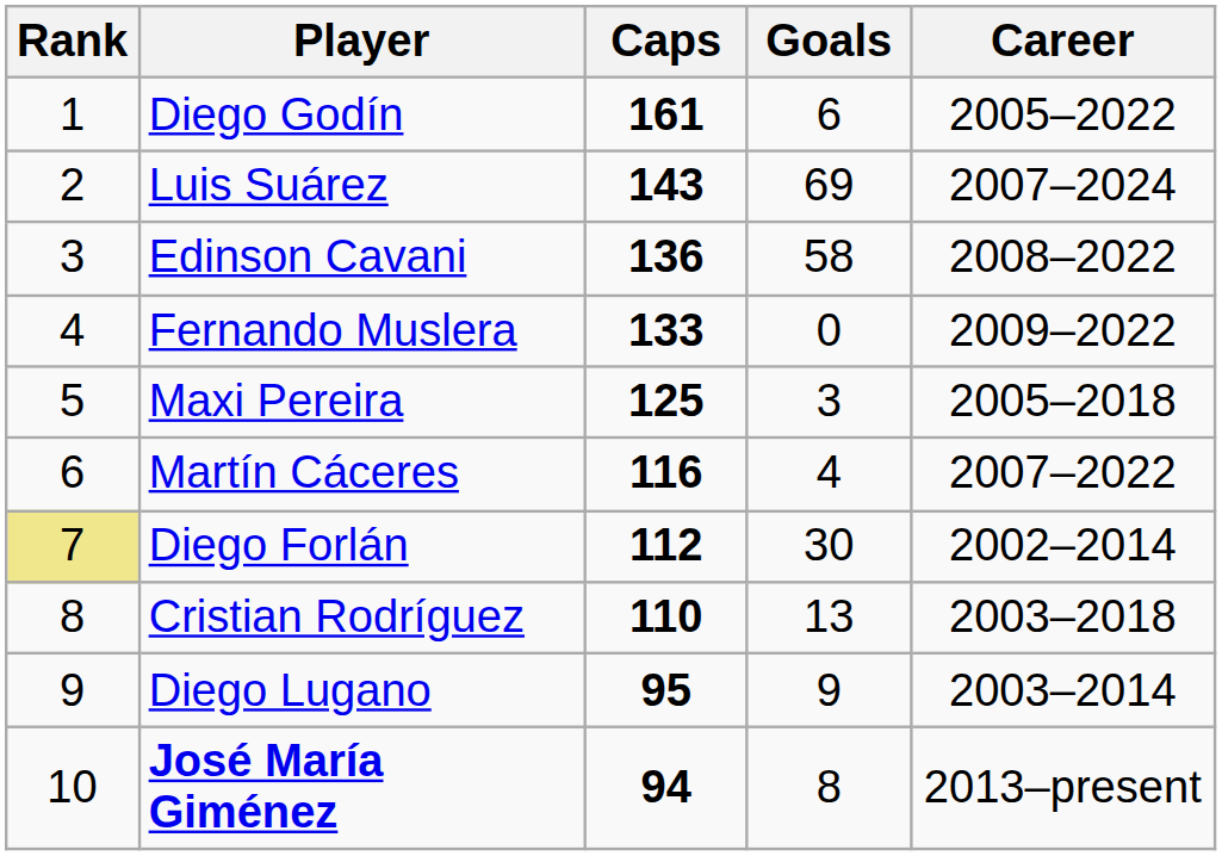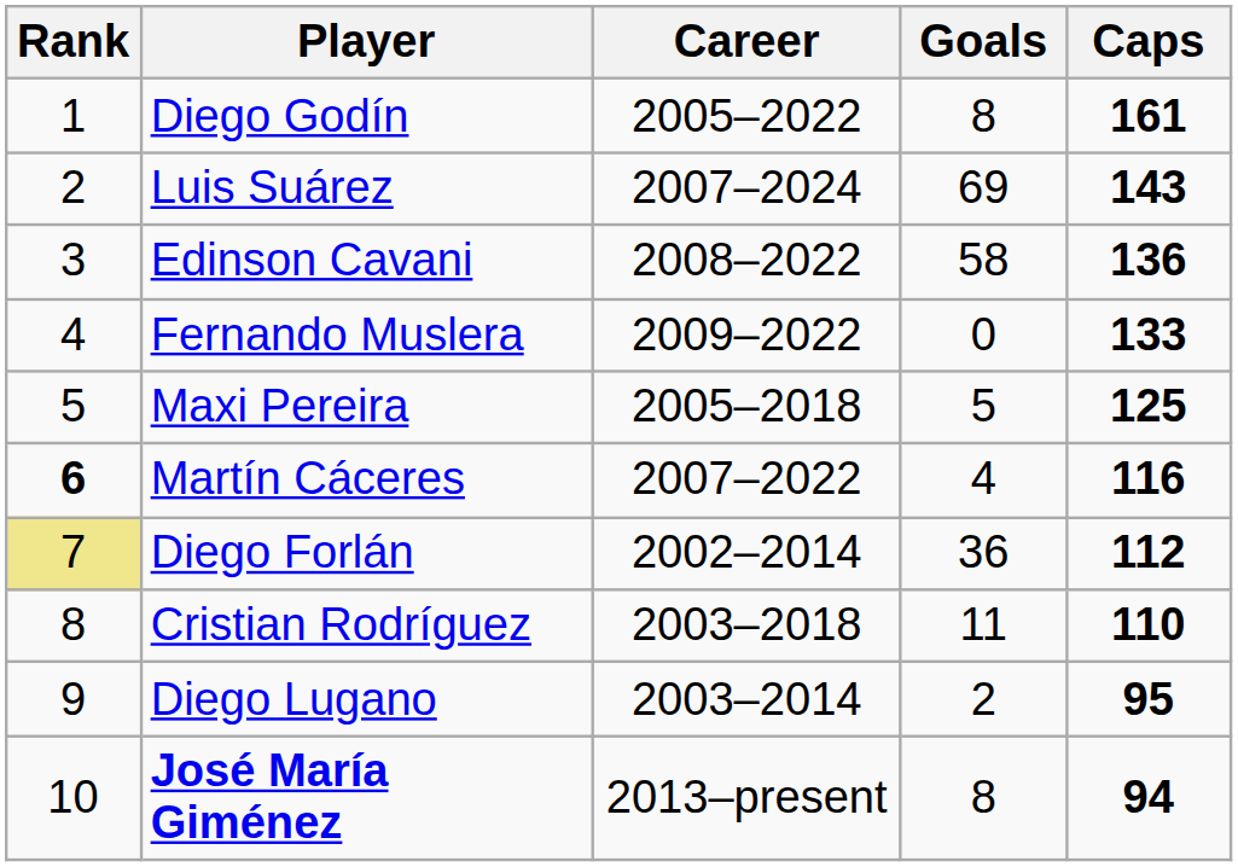columns swapped: Caps <-> Career
Diego Godín | Goals: 6 -> 8
Maxi Pereira | Goals: 3 -> 5
Martín Cáceres | Rank: normal -> bold
Diego Forlán | Goals: 30 -> 36
Cristian Rodríguez | Goals: 13 -> 11
Diego Lugano | Goals: 9 -> 2
